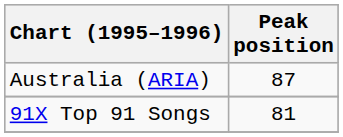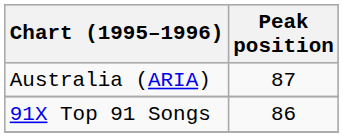91X Top 91 Songs | Peak position: 81 -> 86
